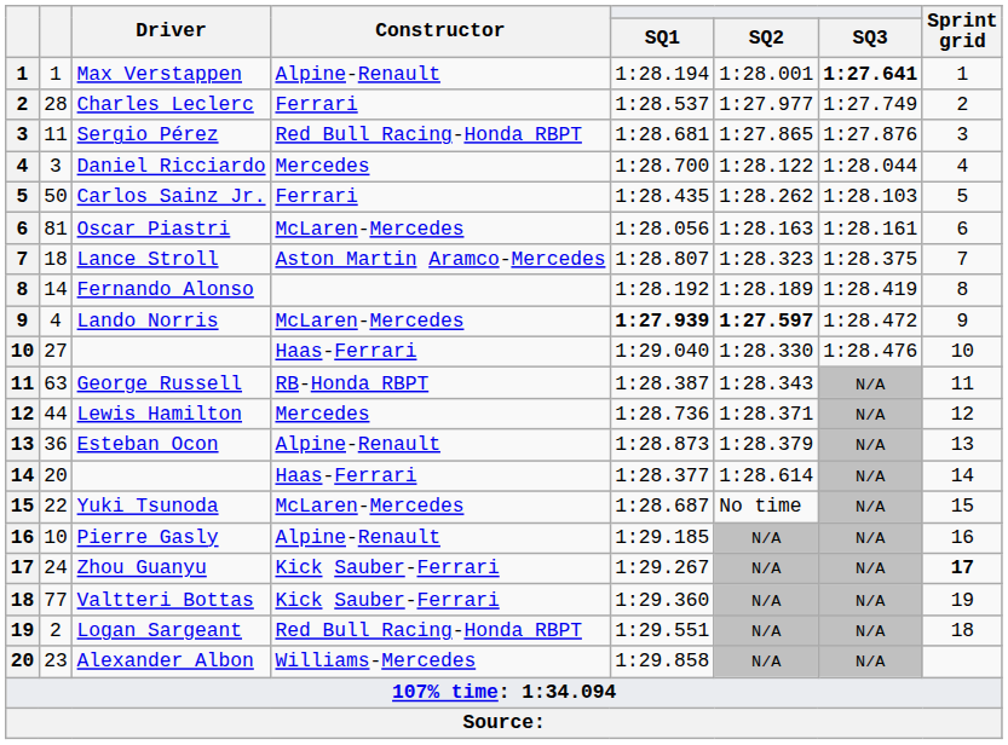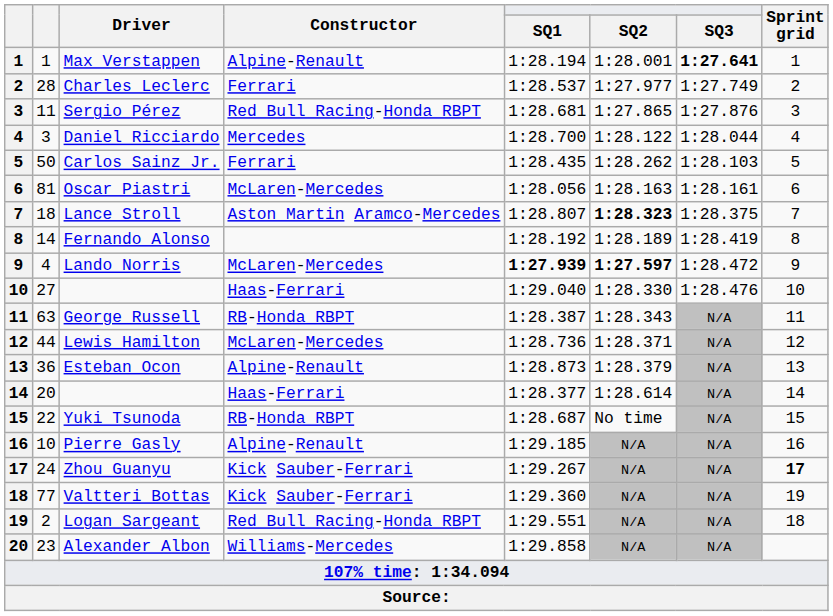Lance Stroll | SQ2: normal -> bold
Lewis Hamilton | Constructor: Mercedes -> McLaren-Mercedes
Yuki Tsunoda | Constructor: McLaren-Mercedes -> RB-Honda RBPT
